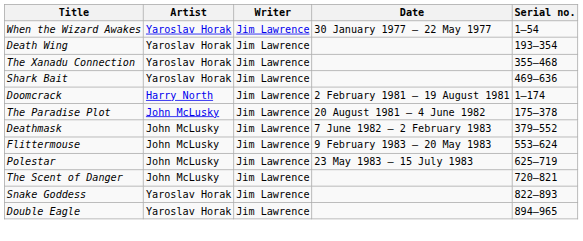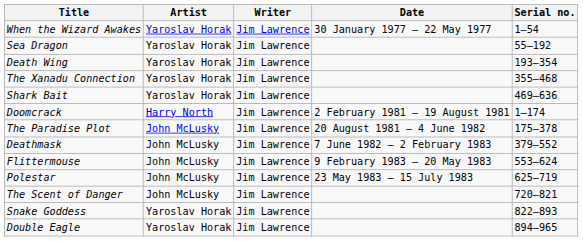+ row: Sea Dragon | Yaroslav Horak | Jim Lawrence | 55–192
